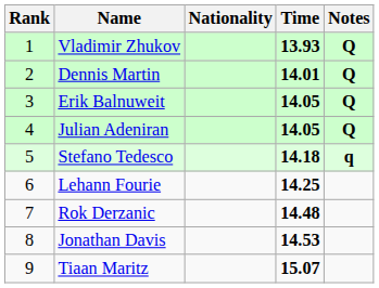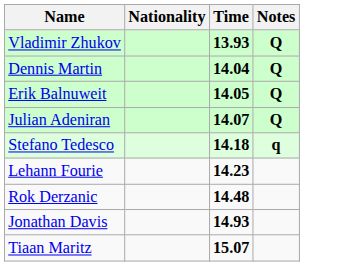- column: Rank | 1 | 2 | 3 | 4 | 5 | 6 | 7 | 8 | 9
Dennis Martin | Time: 14.01 -> 14.04
Julian Adeniran | Time: 14.05 -> 14.07
Lehann Fourie | Time: 14.25 -> 14.23
Jonathan Davis | Time: 14.53 -> 14.93
